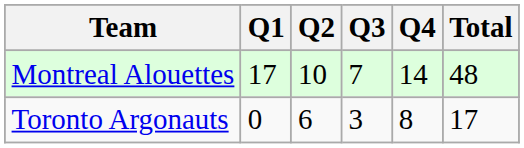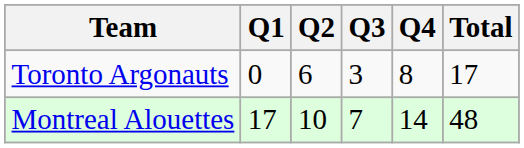rows swapped: Toronto Argonauts <-> Montreal Alouettes
